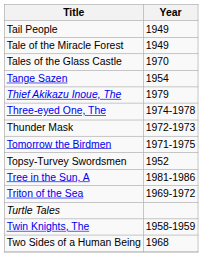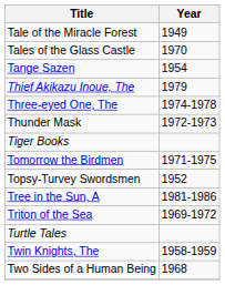- row: Tail People | 1949
+ row: Tiger Books
